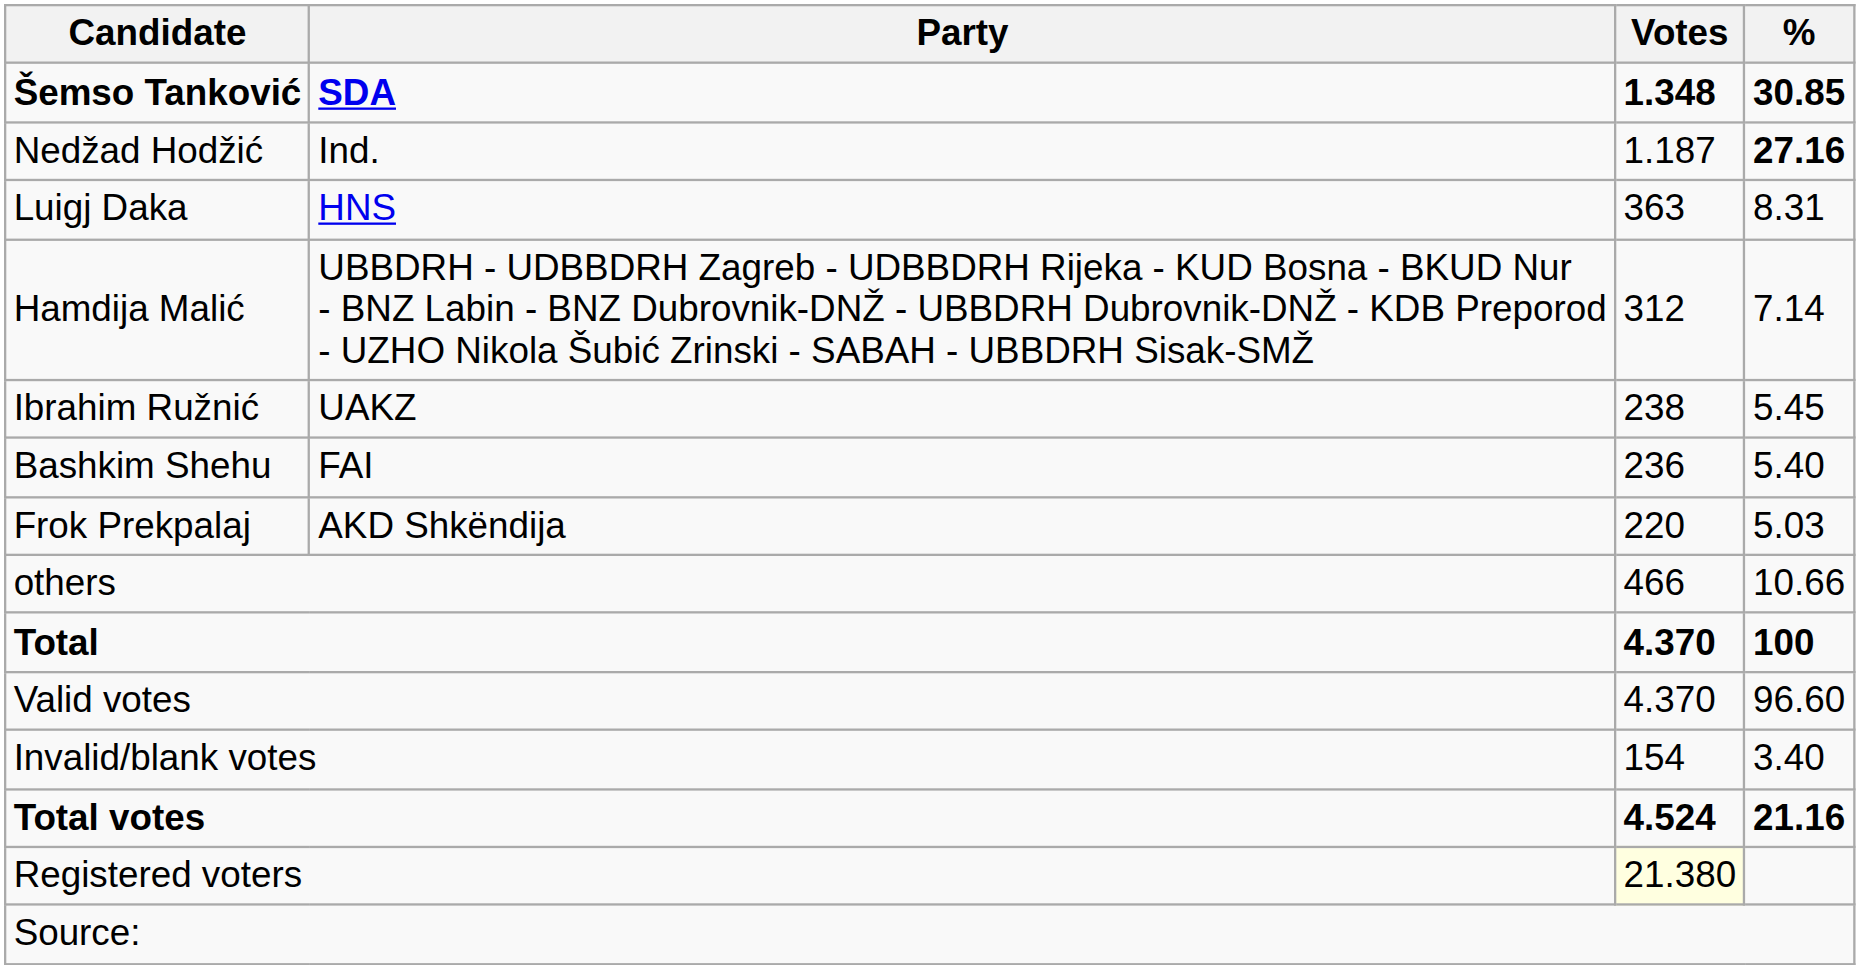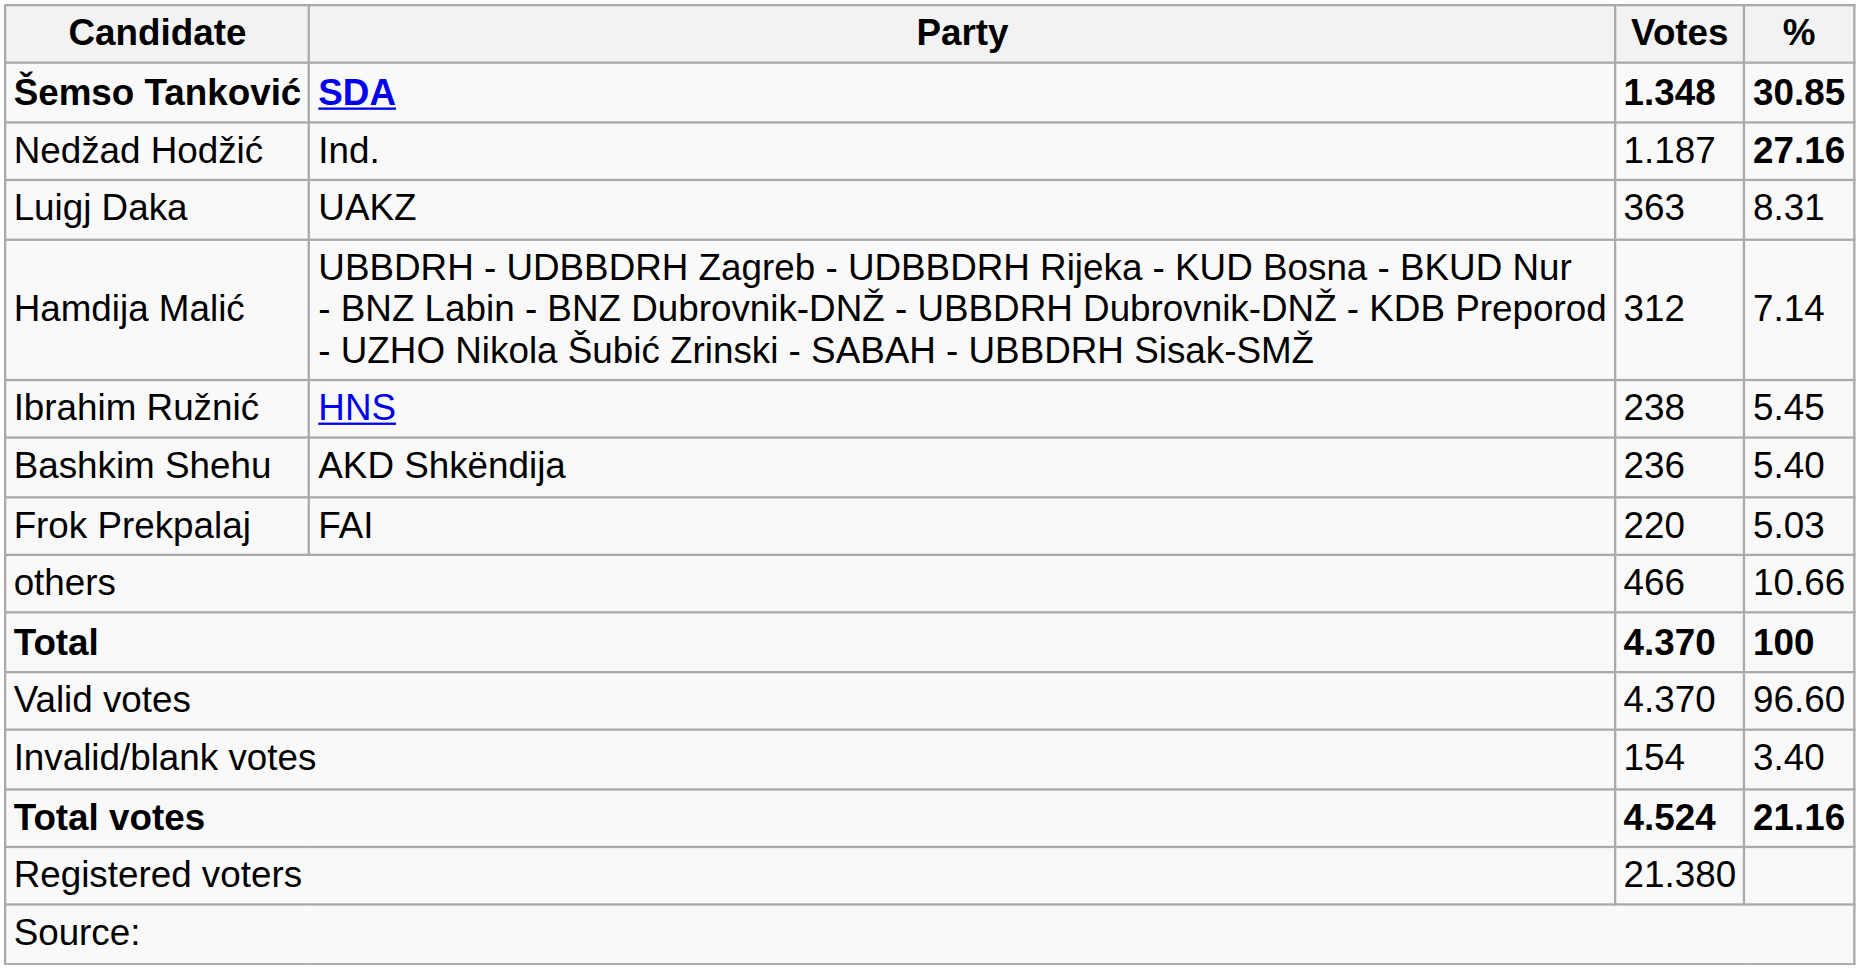Luigj Daka | Party: HNS -> UAKZ
Ibrahim Ružnić | Party: UAKZ -> HNS
Bashkim Shehu | Party: FAI -> AKD Shkëndija
Frok Prekpalaj | Party: AKD Shkëndija -> FAI
Registered voters | Votes: lightyellow background -> no background
